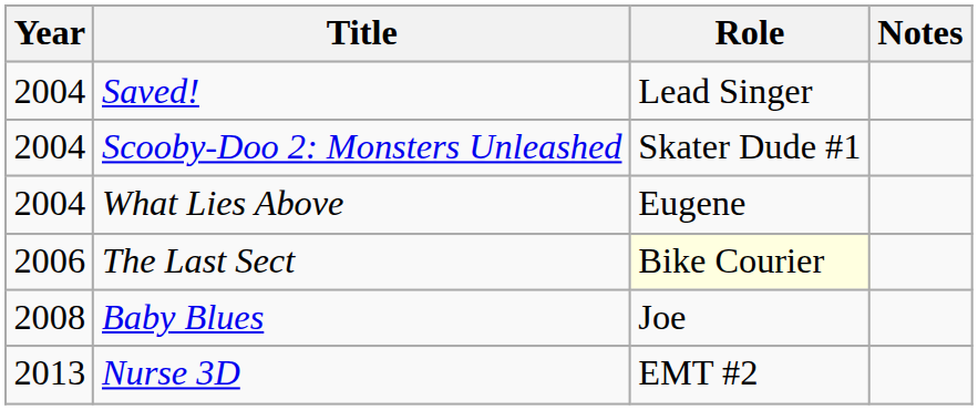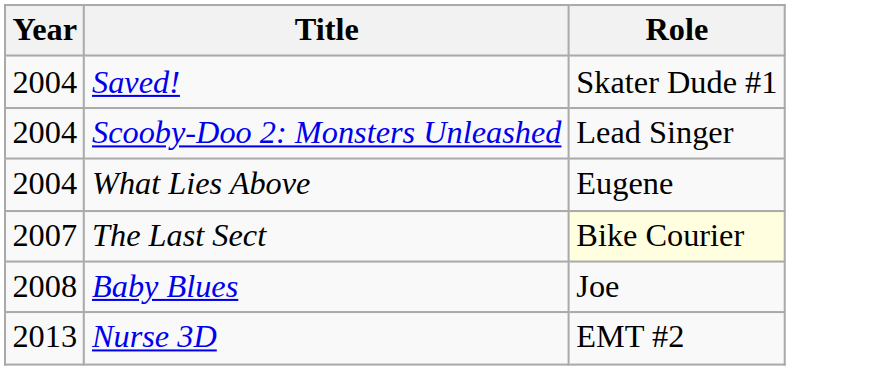- column: Notes
Saved! | Role: Lead Singer -> Skater Dude #1
Scooby-Doo 2: Monsters Unleashed | Role: Skater Dude #1 -> Lead Singer
The Last Sect | Year: 2006 -> 2007
